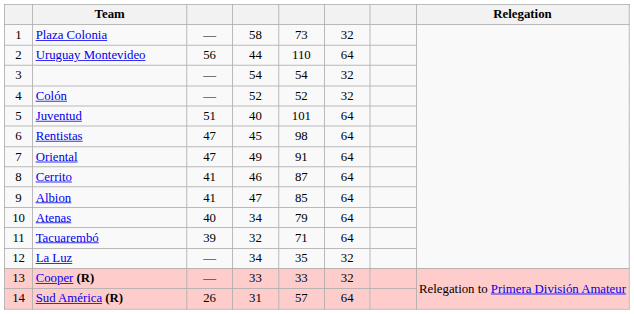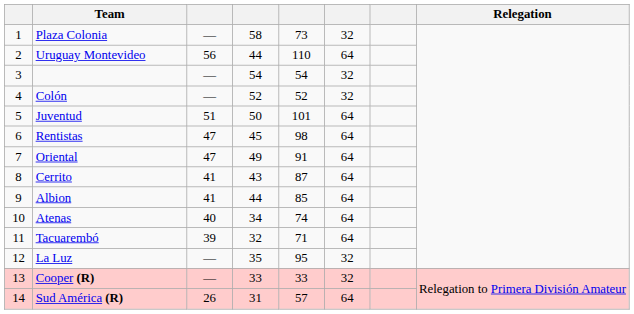Juventud | column 4: 40 -> 50
Cerrito | column 4: 46 -> 43
Albion | column 4: 47 -> 44
Atenas | column 5: 79 -> 74
La Luz | column 4: 34 -> 35
La Luz | column 5: 35 -> 95
